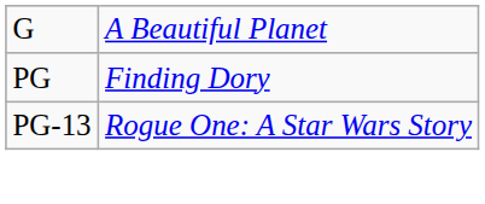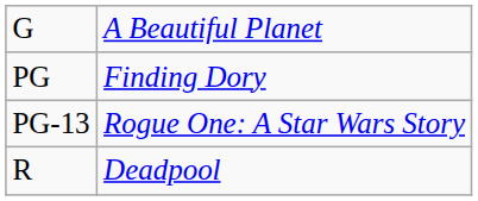+ row: R | Deadpool
